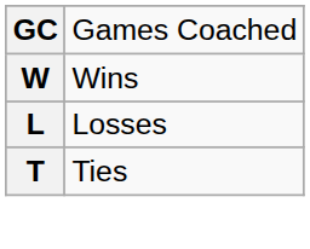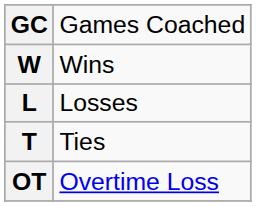+ row: OT | Overtime Loss
